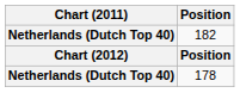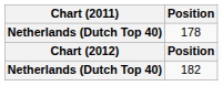rows swapped: 182 <-> 178
